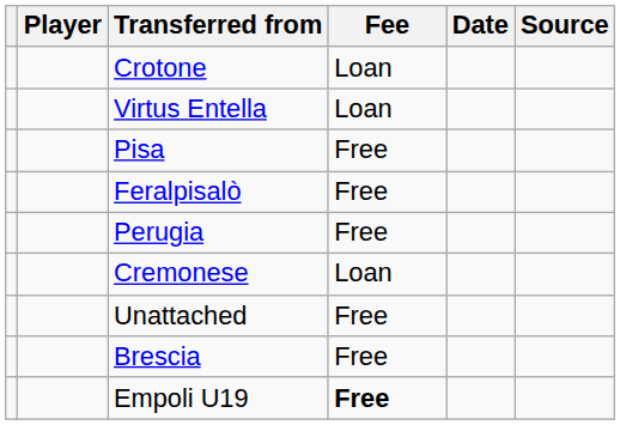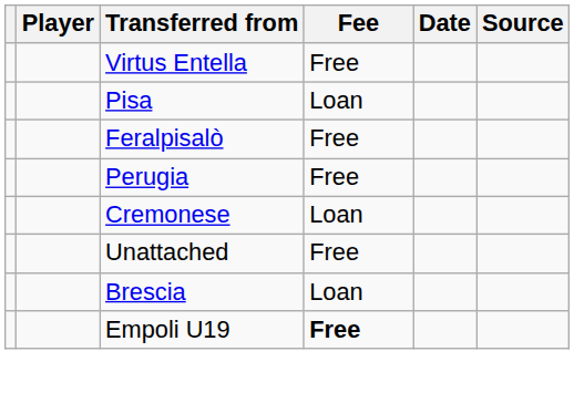- row: Crotone | Loan
Virtus Entella | Fee: Loan -> Free
Pisa | Fee: Free -> Loan
Brescia | Fee: Free -> Loan
